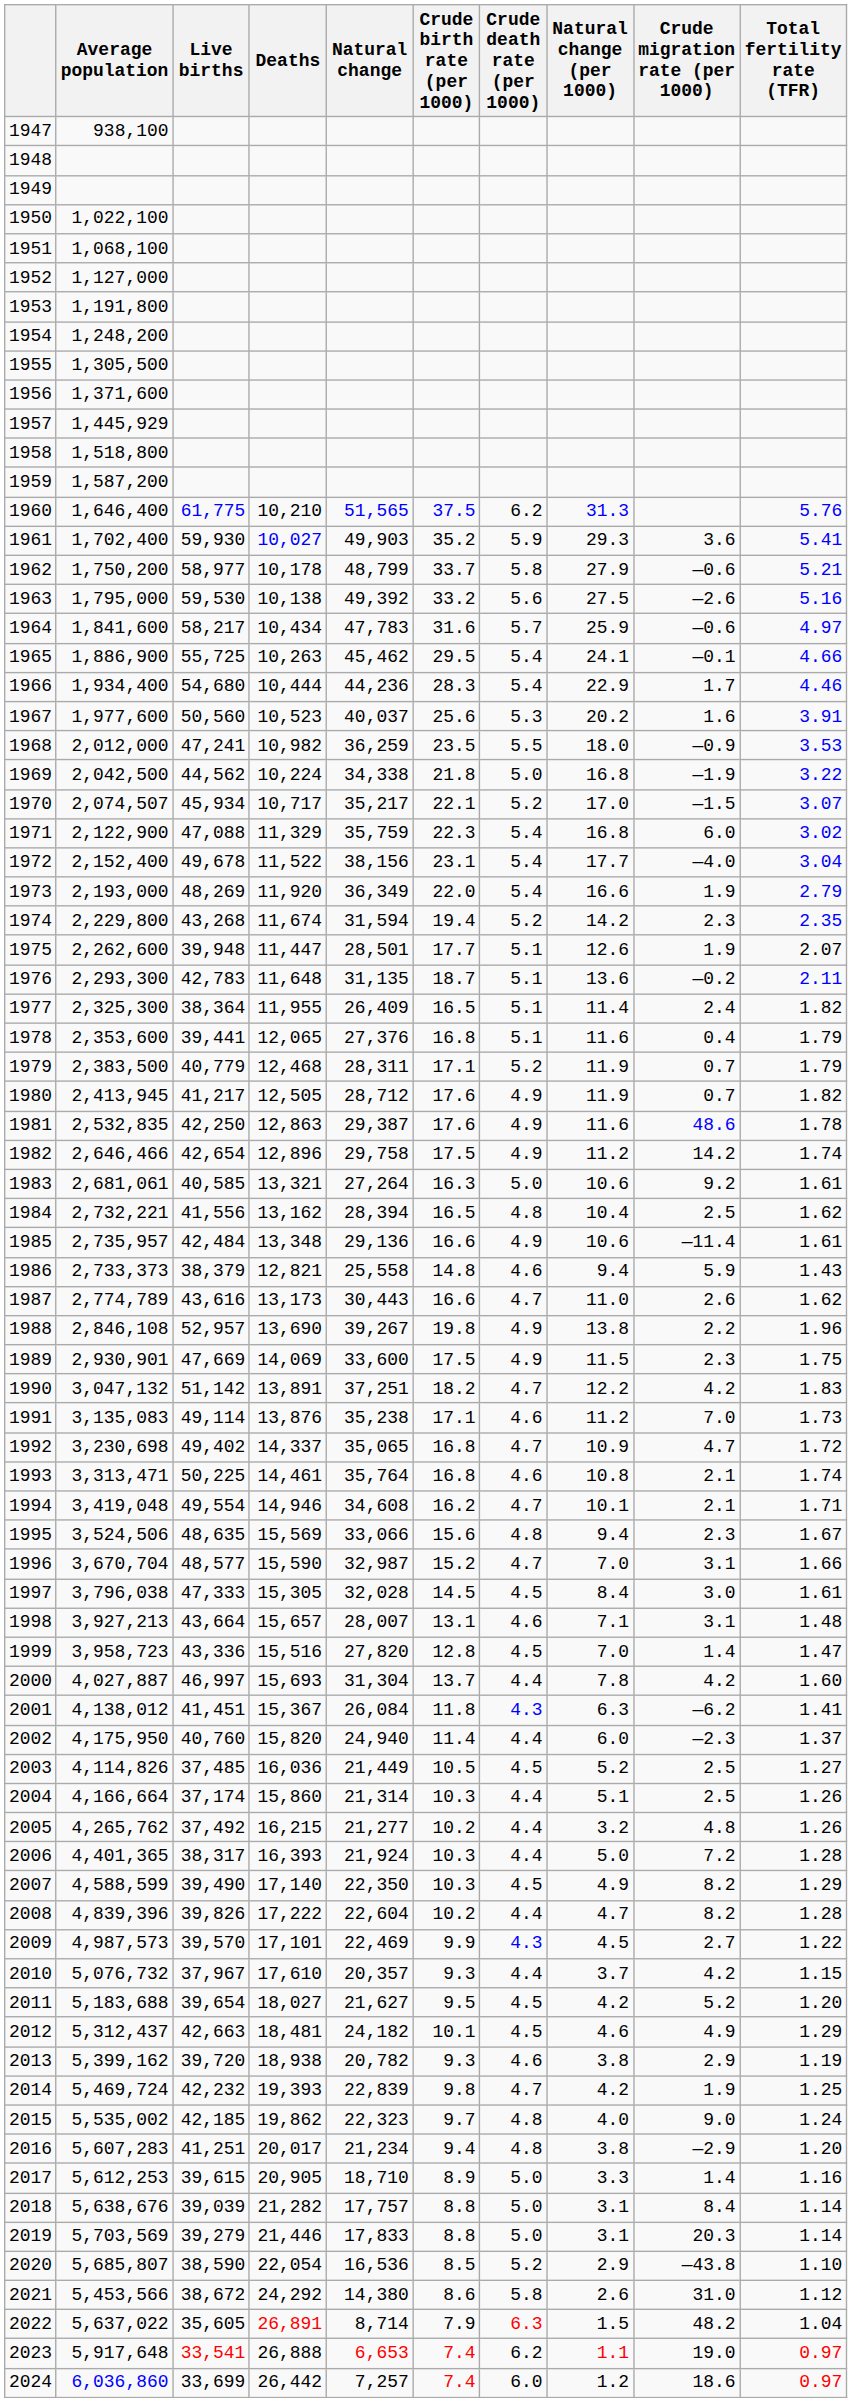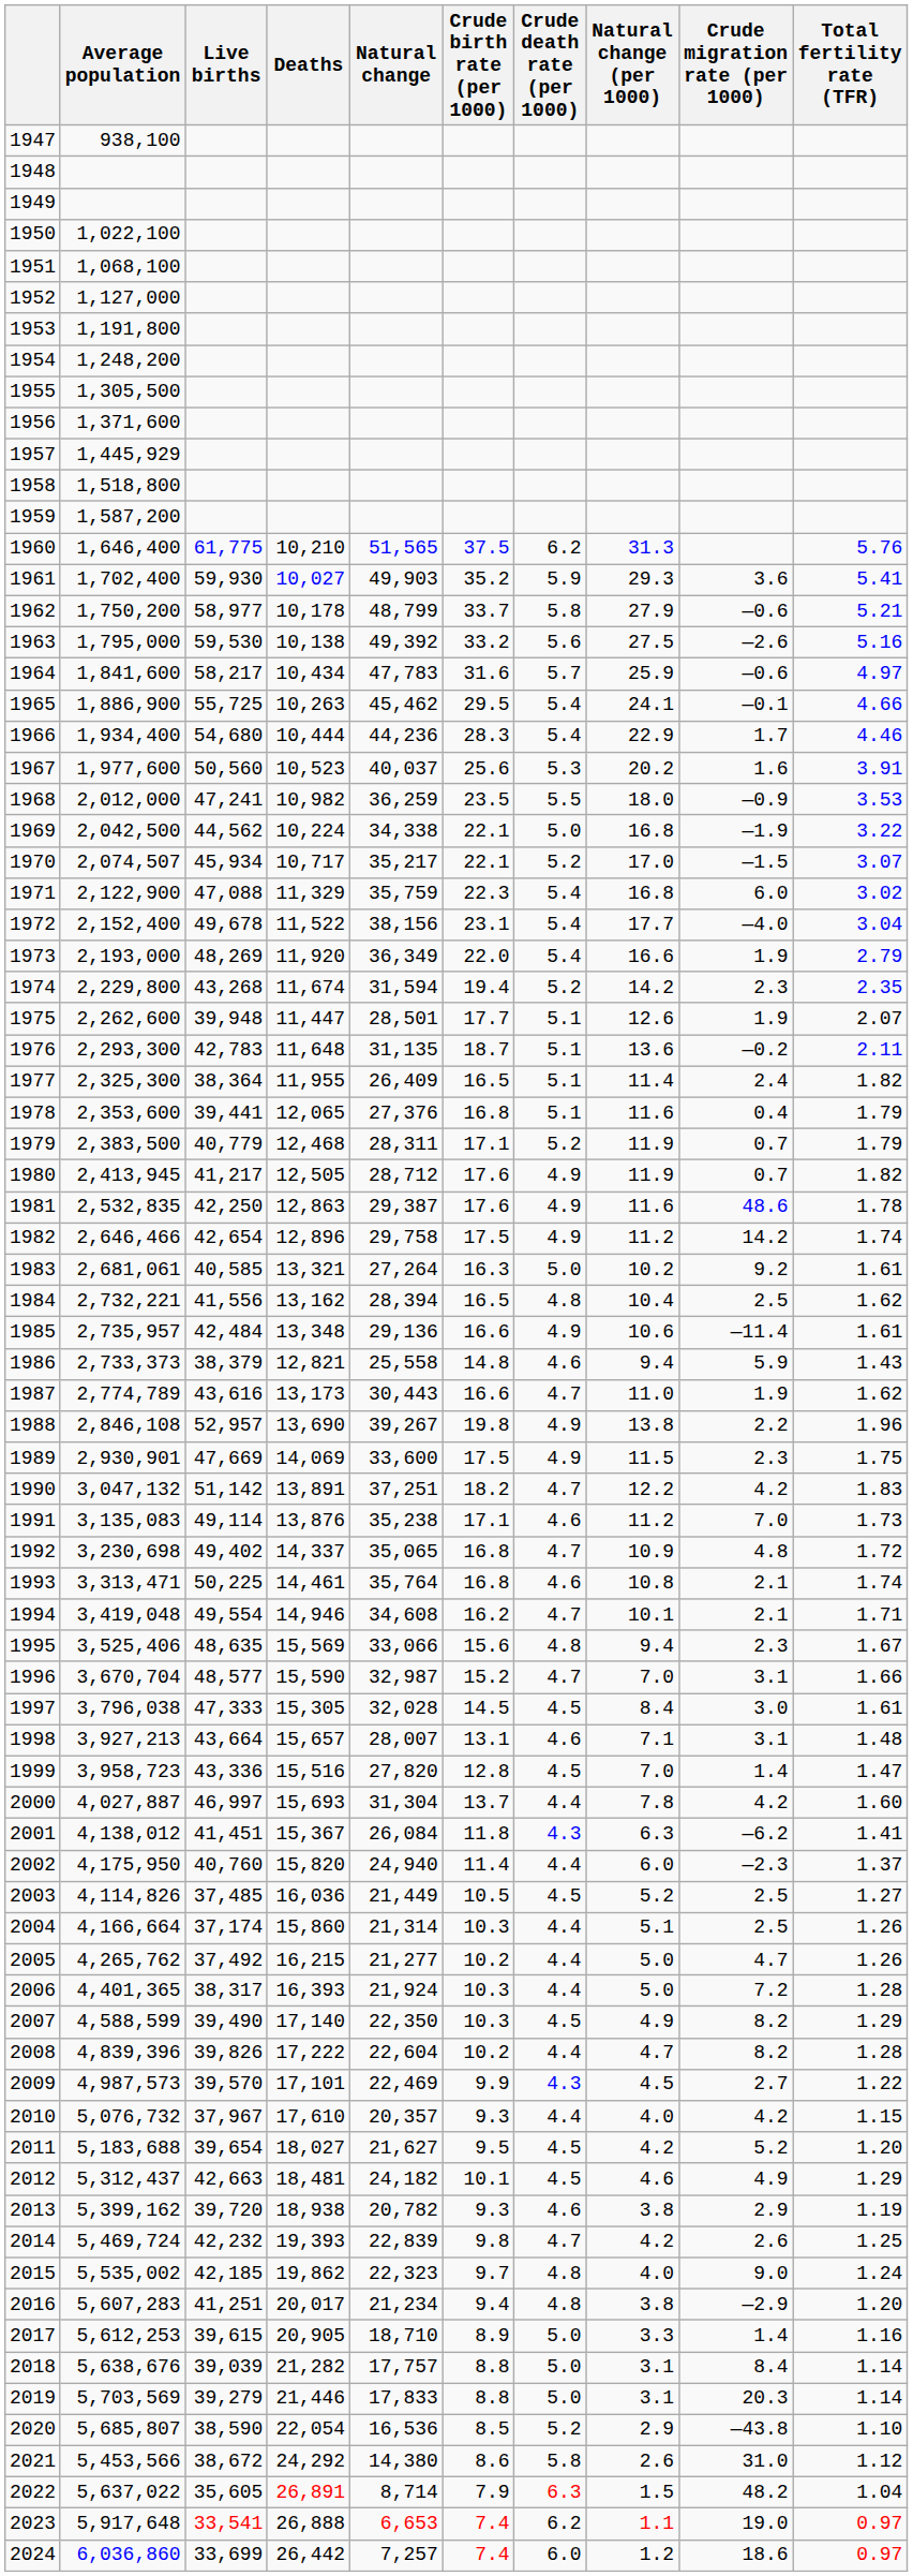1969 | Crude birth rate (per 1000): 21.8 -> 22.1
1983 | Natural change (per 1000): 10.6 -> 10.2
1987 | Crude migration rate (per 1000): 2.6 -> 1.9
1992 | Crude migration rate (per 1000): 4.7 -> 4.8
1995 | Average population: 3,524,506 -> 3,525,406
2005 | Natural change (per 1000): 3.2 -> 5.0
2005 | Crude migration rate (per 1000): 4.8 -> 4.7
2010 | Natural change (per 1000): 3.7 -> 4.0
2014 | Crude migration rate (per 1000): 1.9 -> 2.6
